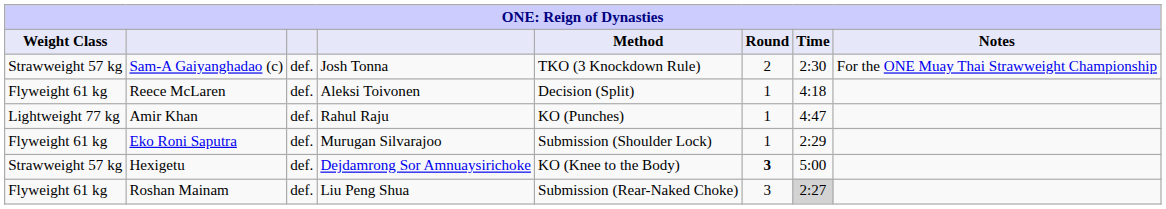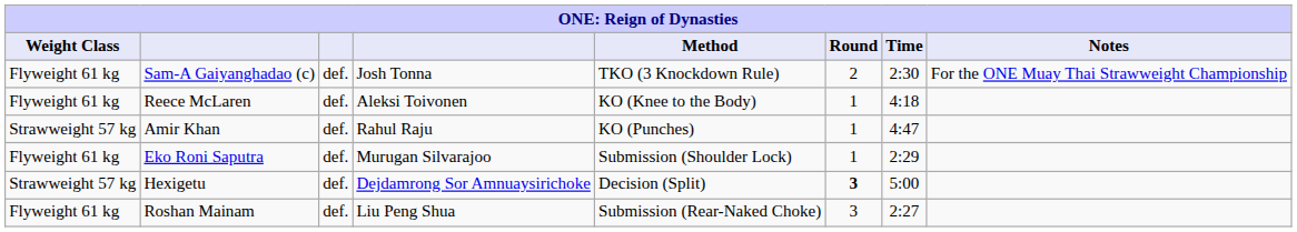Sam-A Gaiyanghadao (c) | Weight Class: Strawweight 57 kg -> Flyweight 61 kg
Reece McLaren | Method: Decision (Split) -> KO (Knee to the Body)
Amir Khan | Weight Class: Lightweight 77 kg -> Strawweight 57 kg
Hexigetu | Method: KO (Knee to the Body) -> Decision (Split)
Roshan Mainam | Time: lightgrey background -> no background
